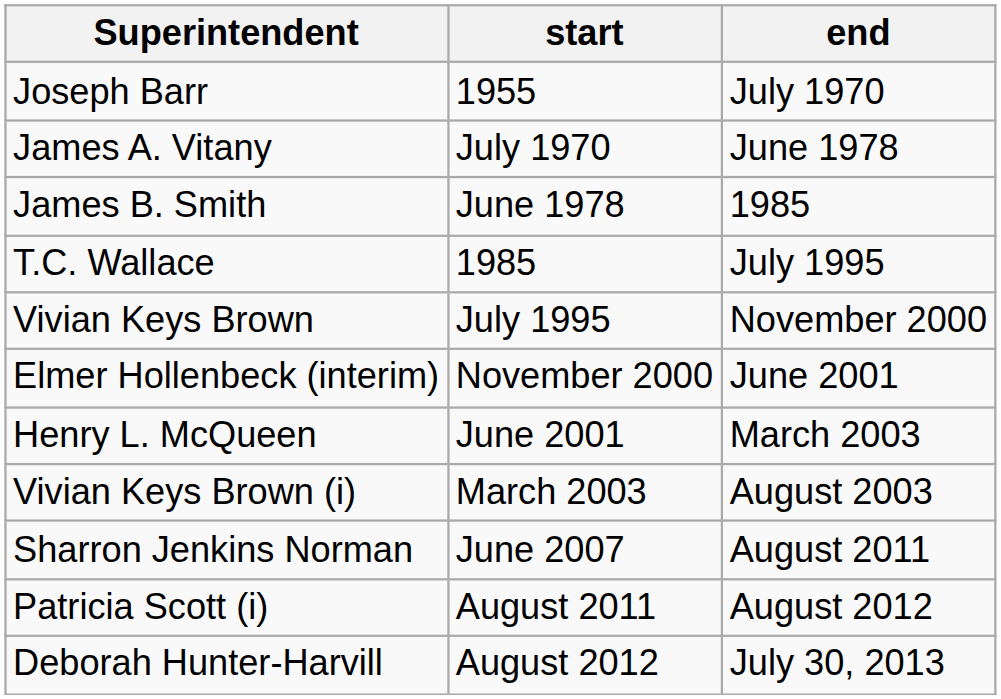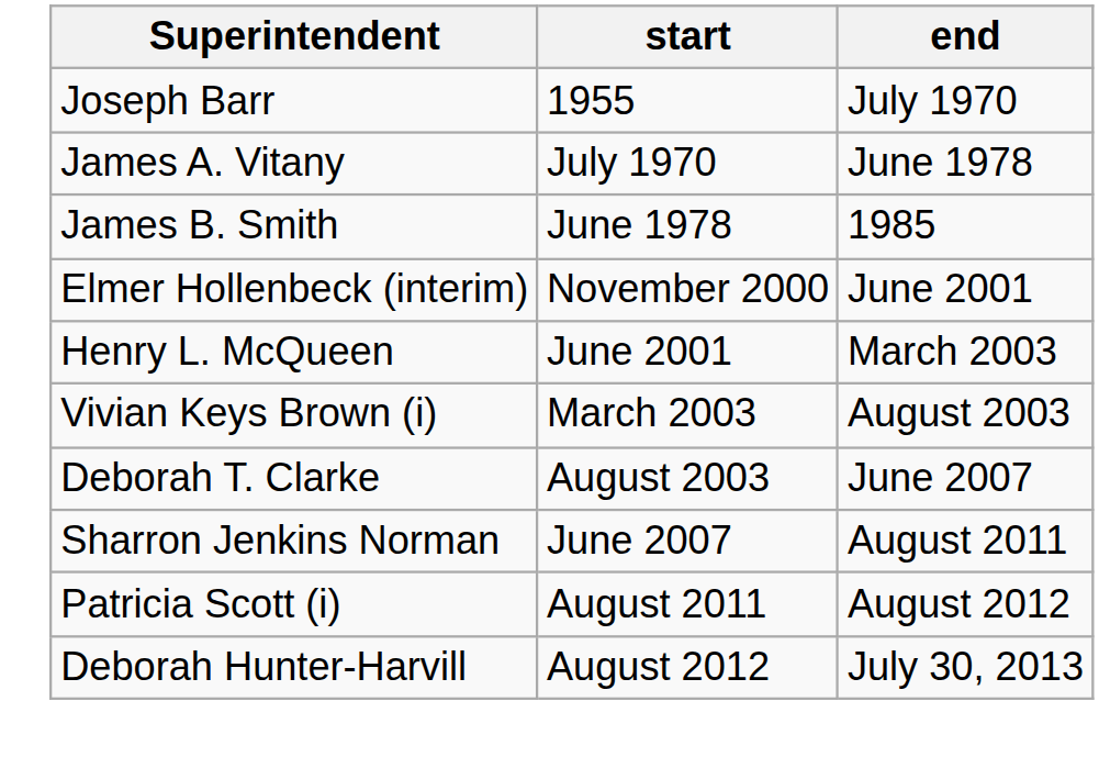- row: T.C. Wallace | 1985 | July 1995
- row: Vivian Keys Brown | July 1995 | November 2000
+ row: Deborah T. Clarke | August 2003 | June 2007
